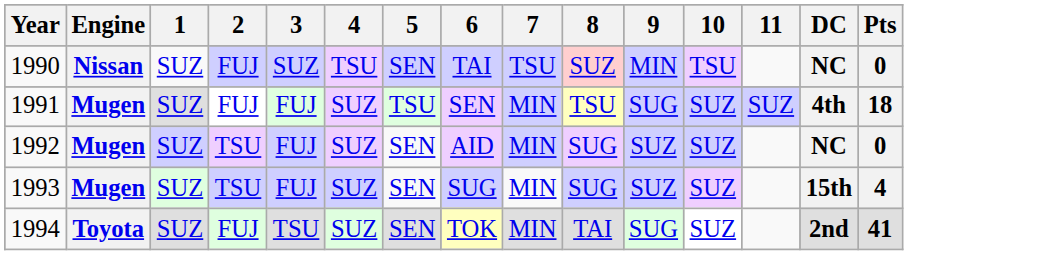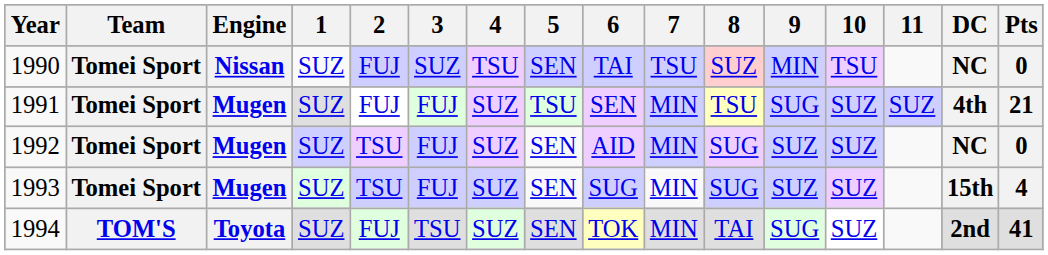+ column: Team | Tomei Sport | Tomei Sport | Tomei Sport | Tomei Sport | TOM'S
1991 | Pts: 18 -> 21
